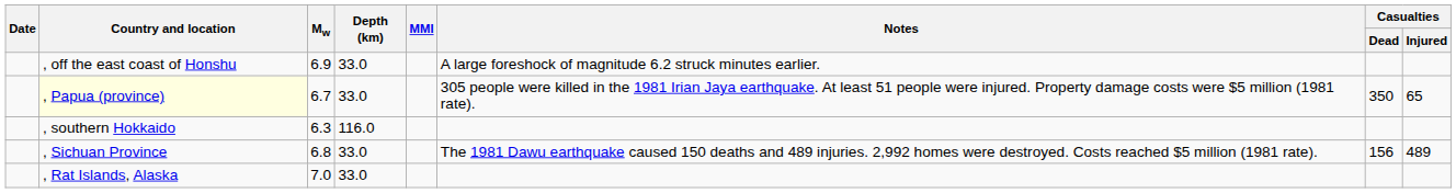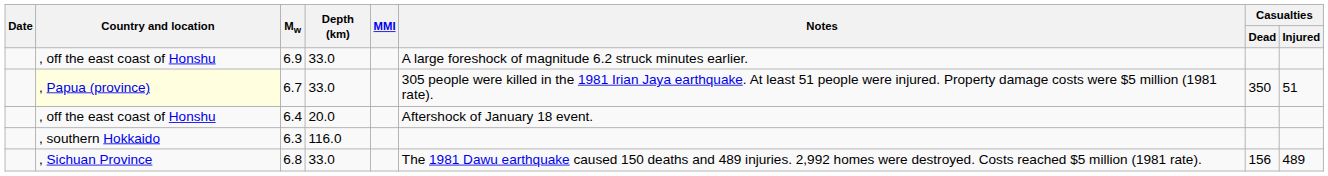6.7 | Casualties / Injured: 65 -> 51
+ row: , off the east coast of Honshu | 6.4 | 20.0 | Aftershock of January 18 event.
- row: , Rat Islands, Alaska | 7.0 | 33.0
